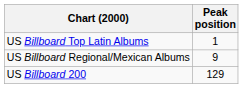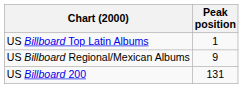US Billboard 200 | Peak position: 129 -> 131
